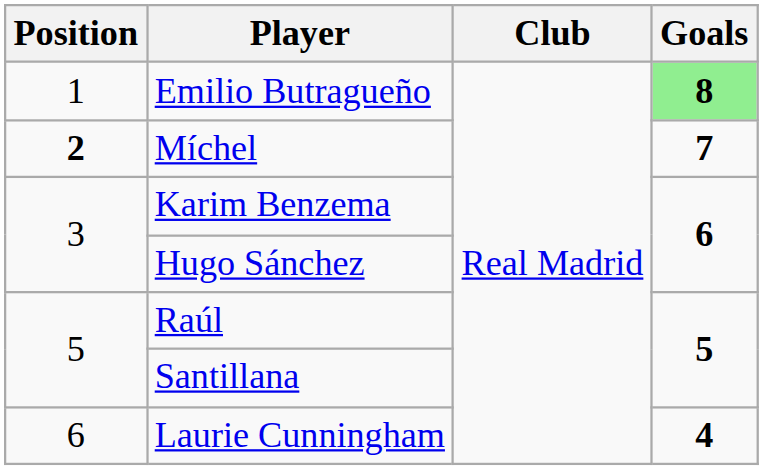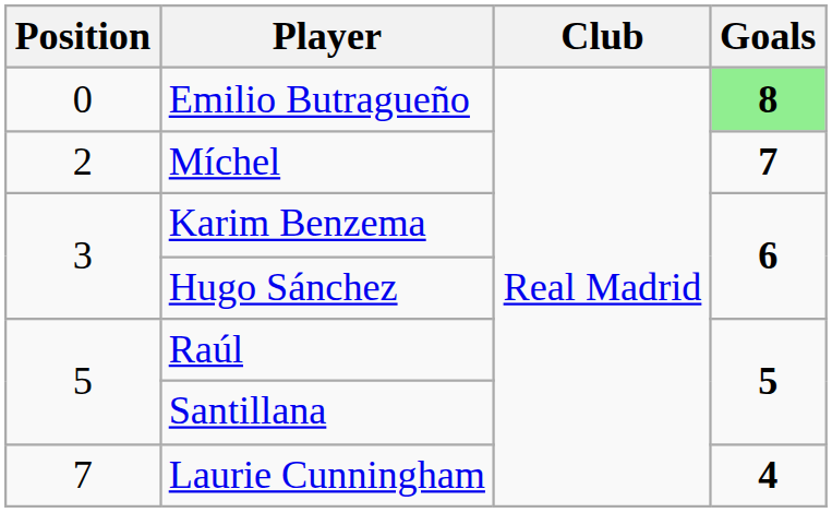Emilio Butragueño | Position: 1 -> 0
Míchel | Position: bold -> normal
Laurie Cunningham | Position: 6 -> 7
